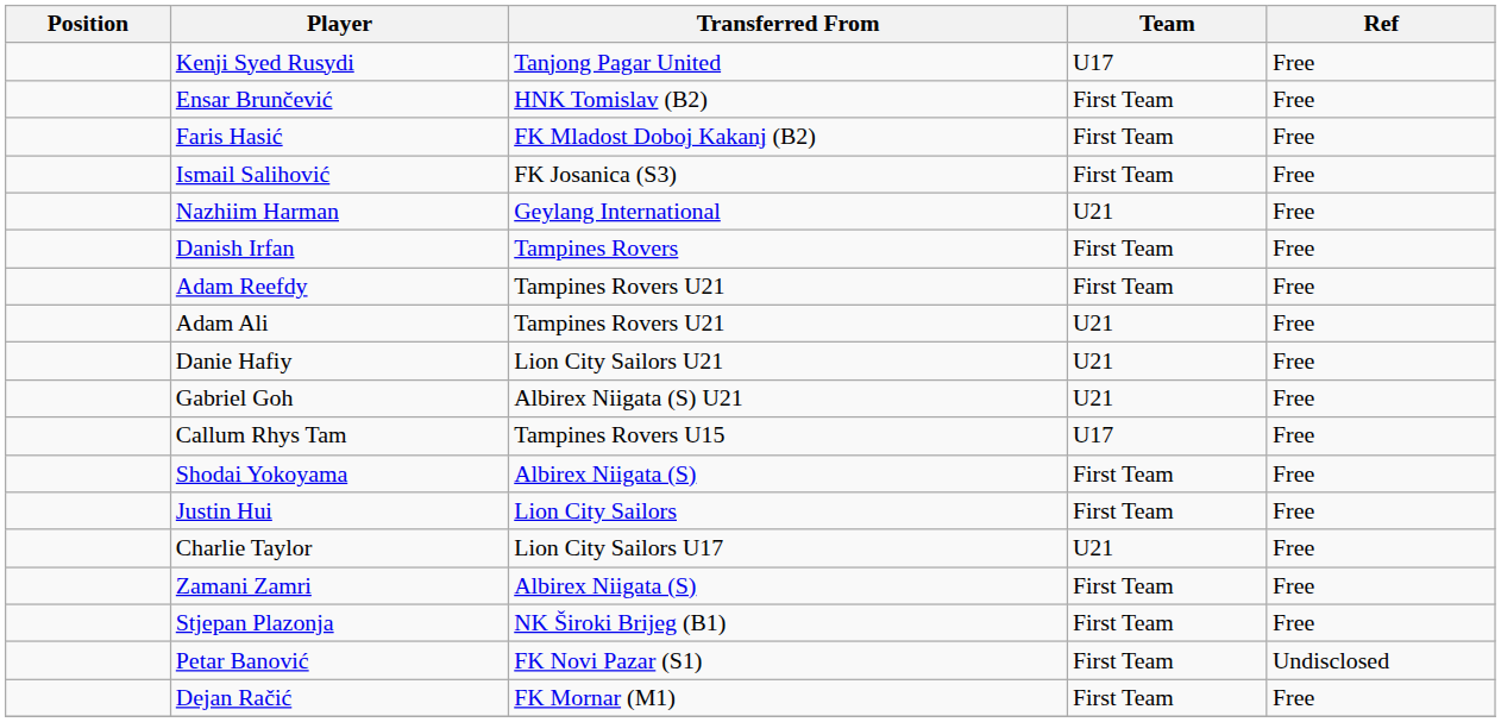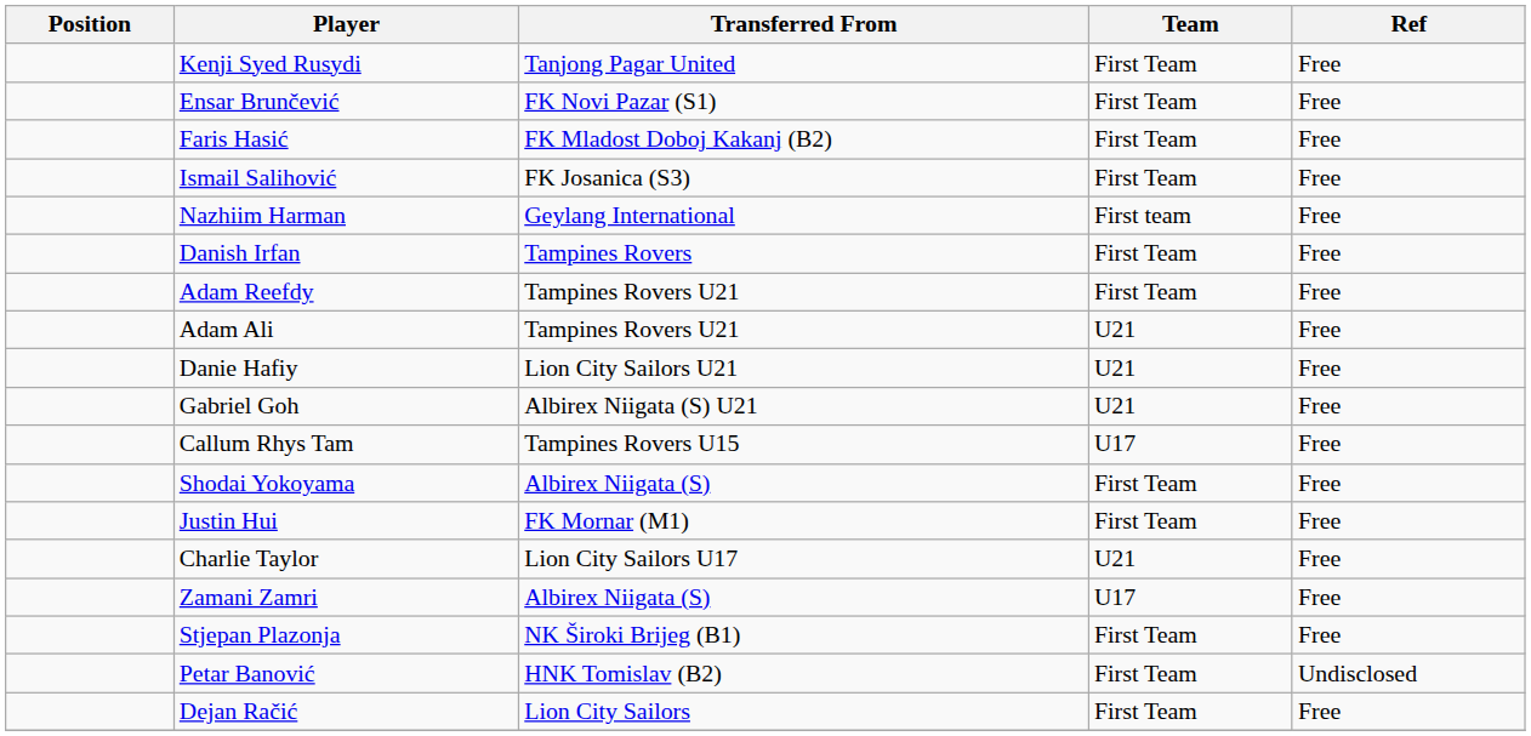Kenji Syed Rusydi | Team: U17 -> First Team
Ensar Brunčević | Transferred From: HNK Tomislav (B2) -> FK Novi Pazar (S1)
Nazhiim Harman | Team: U21 -> First team
Justin Hui | Transferred From: Lion City Sailors -> FK Mornar (M1)
Zamani Zamri | Team: First Team -> U17
Petar Banović | Transferred From: FK Novi Pazar (S1) -> HNK Tomislav (B2)
Dejan Račić | Transferred From: FK Mornar (M1) -> Lion City Sailors
